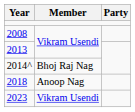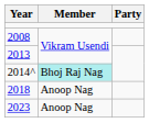2014^ | Member: no background -> paleturquoise background
2023 | Member: Vikram Usendi -> Anoop Nag
